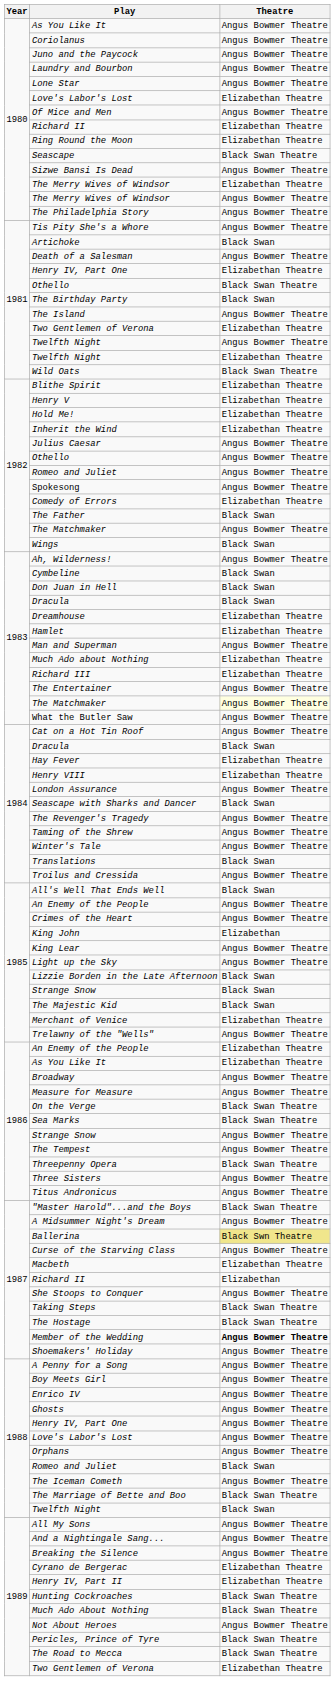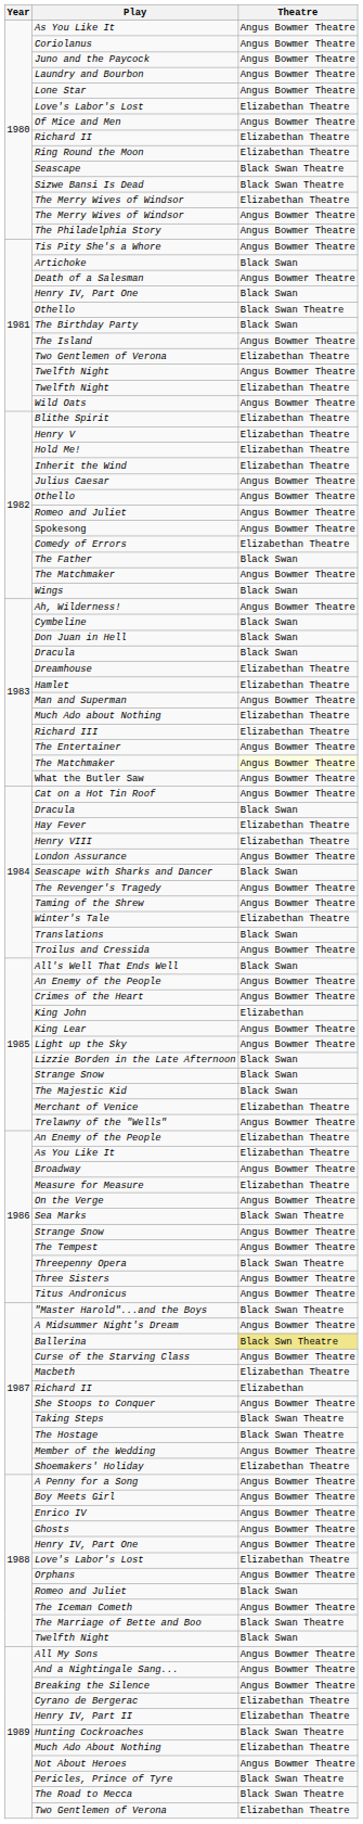Sizwe Bansi Is Dead | Theatre: Angus Bowmer Theatre -> Black Swan Theatre
1981 / Henry IV, Part One | Theatre: Elizabethan Theatre -> Black Swan
Wild Oats | Theatre: Black Swan Theatre -> Angus Bowmer Theatre
Winter's Tale | Theatre: Angus Bowmer Theatre -> Elizabethan Theatre
Measure for Measure | Theatre: Angus Bowmer Theatre -> Elizabethan Theatre
On the Verge | Theatre: Black Swan Theatre -> Angus Bowmer Theatre
Member of the Wedding | Theatre: bold -> normal
Shoemakers' Holiday | Theatre: Angus Bowmer Theatre -> Elizabethan Theatre
1988 / Love's Labor's Lost | Theatre: Angus Bowmer Theatre -> Elizabethan Theatre
Much Ado About Nothing | Theatre: Black Swan Theatre -> Elizabethan Theatre
